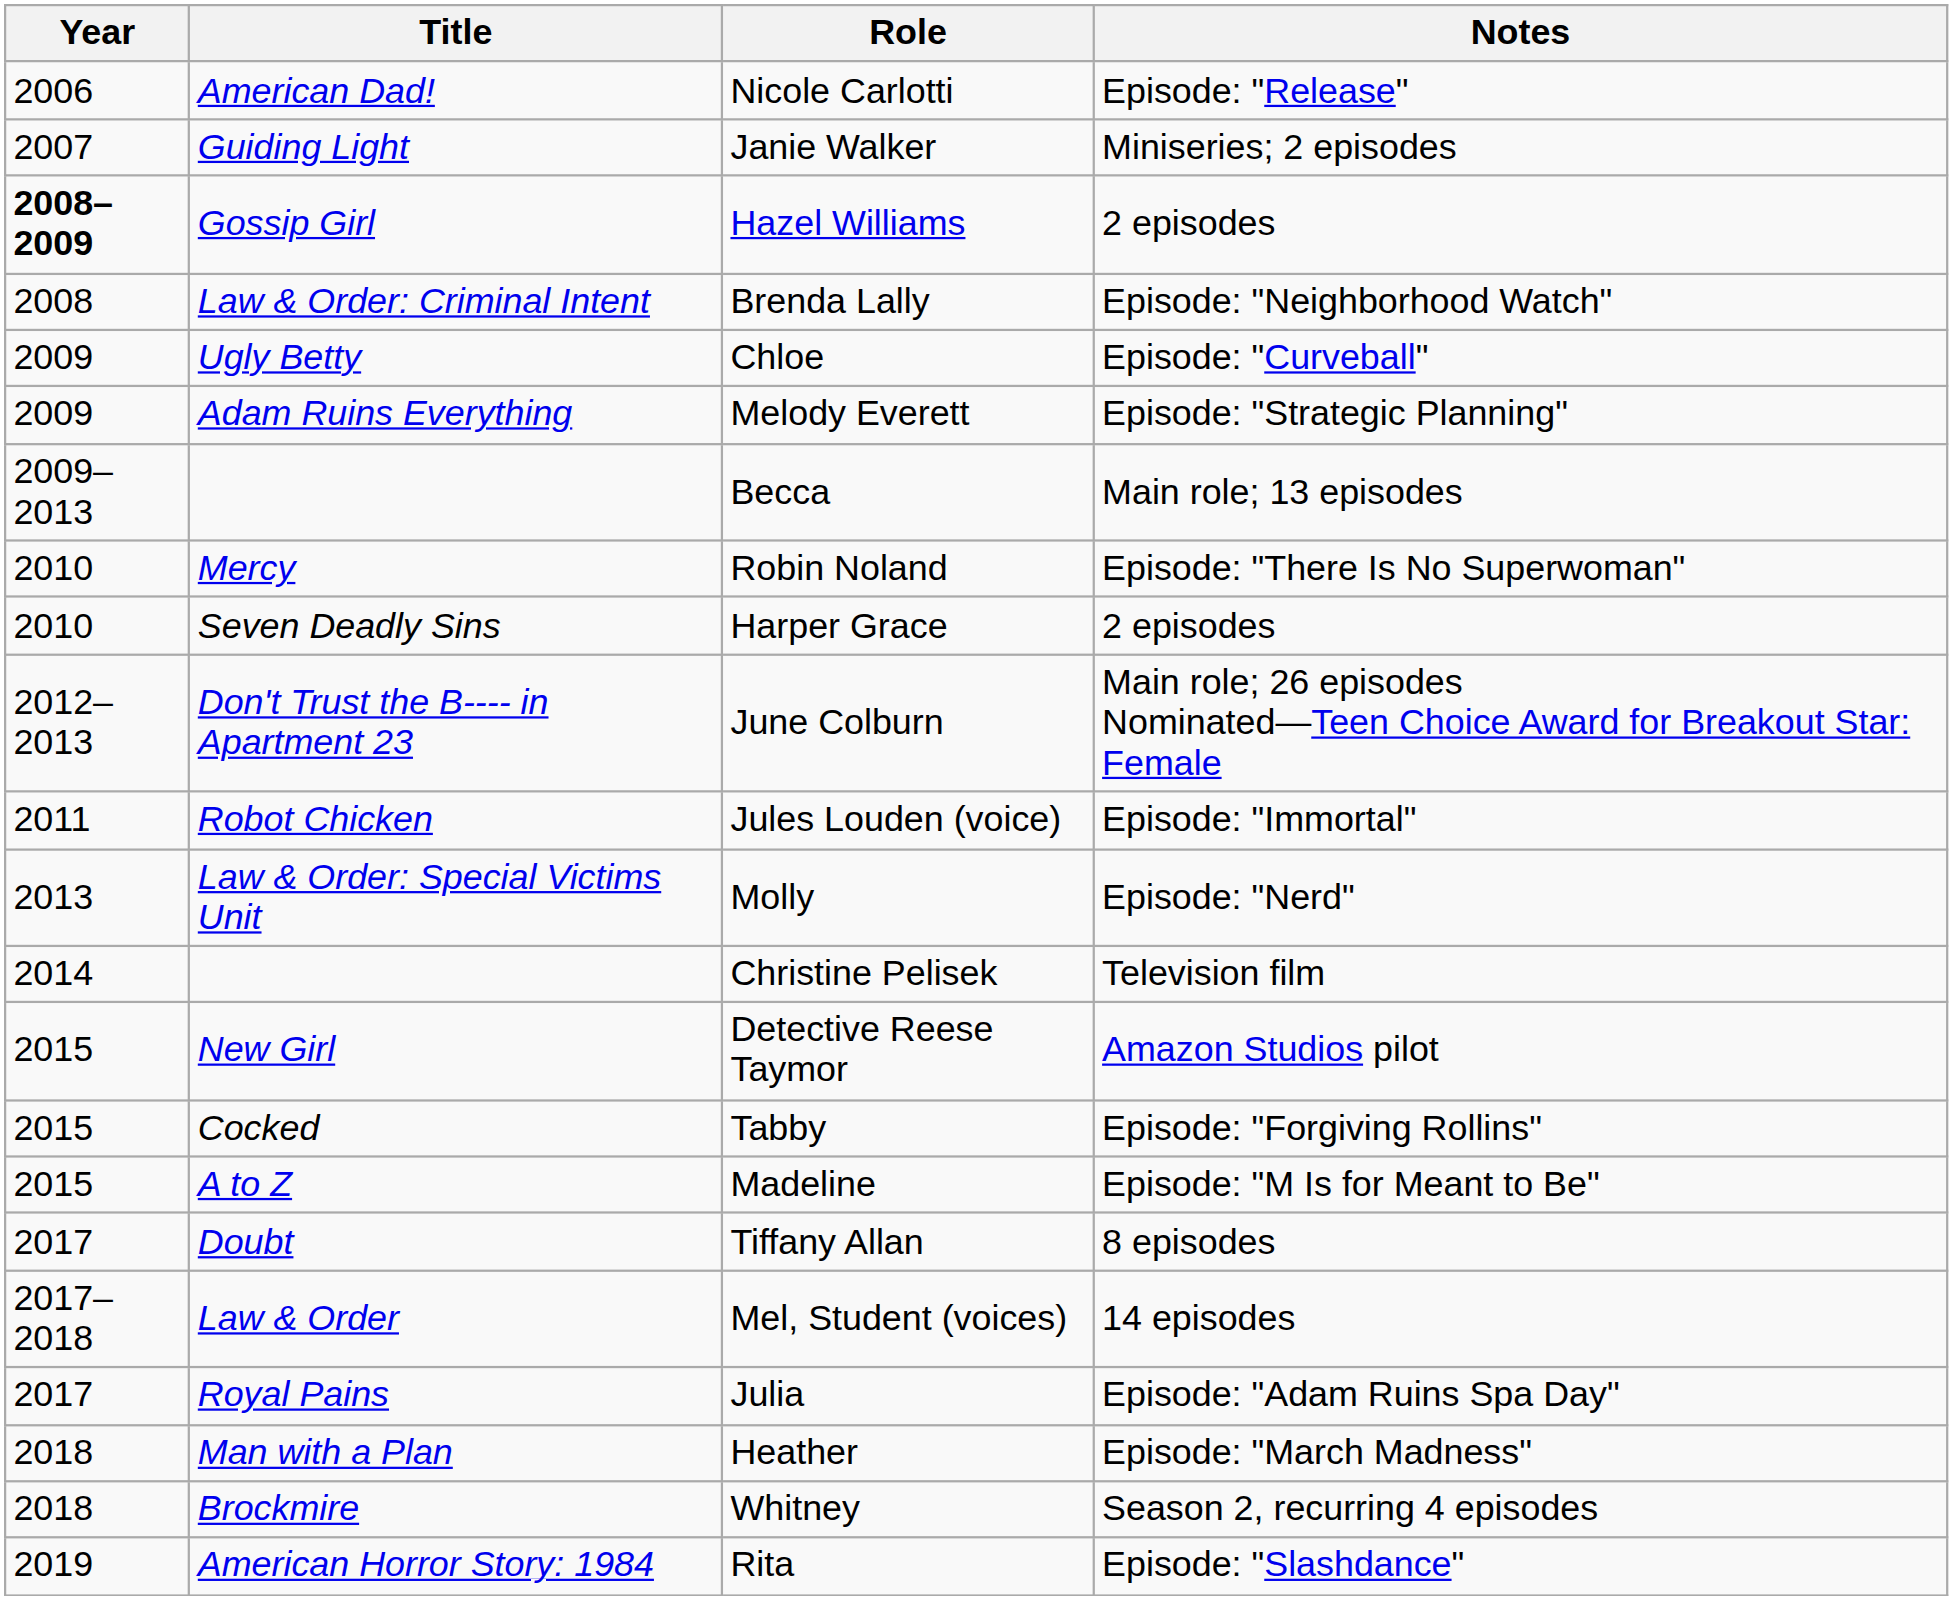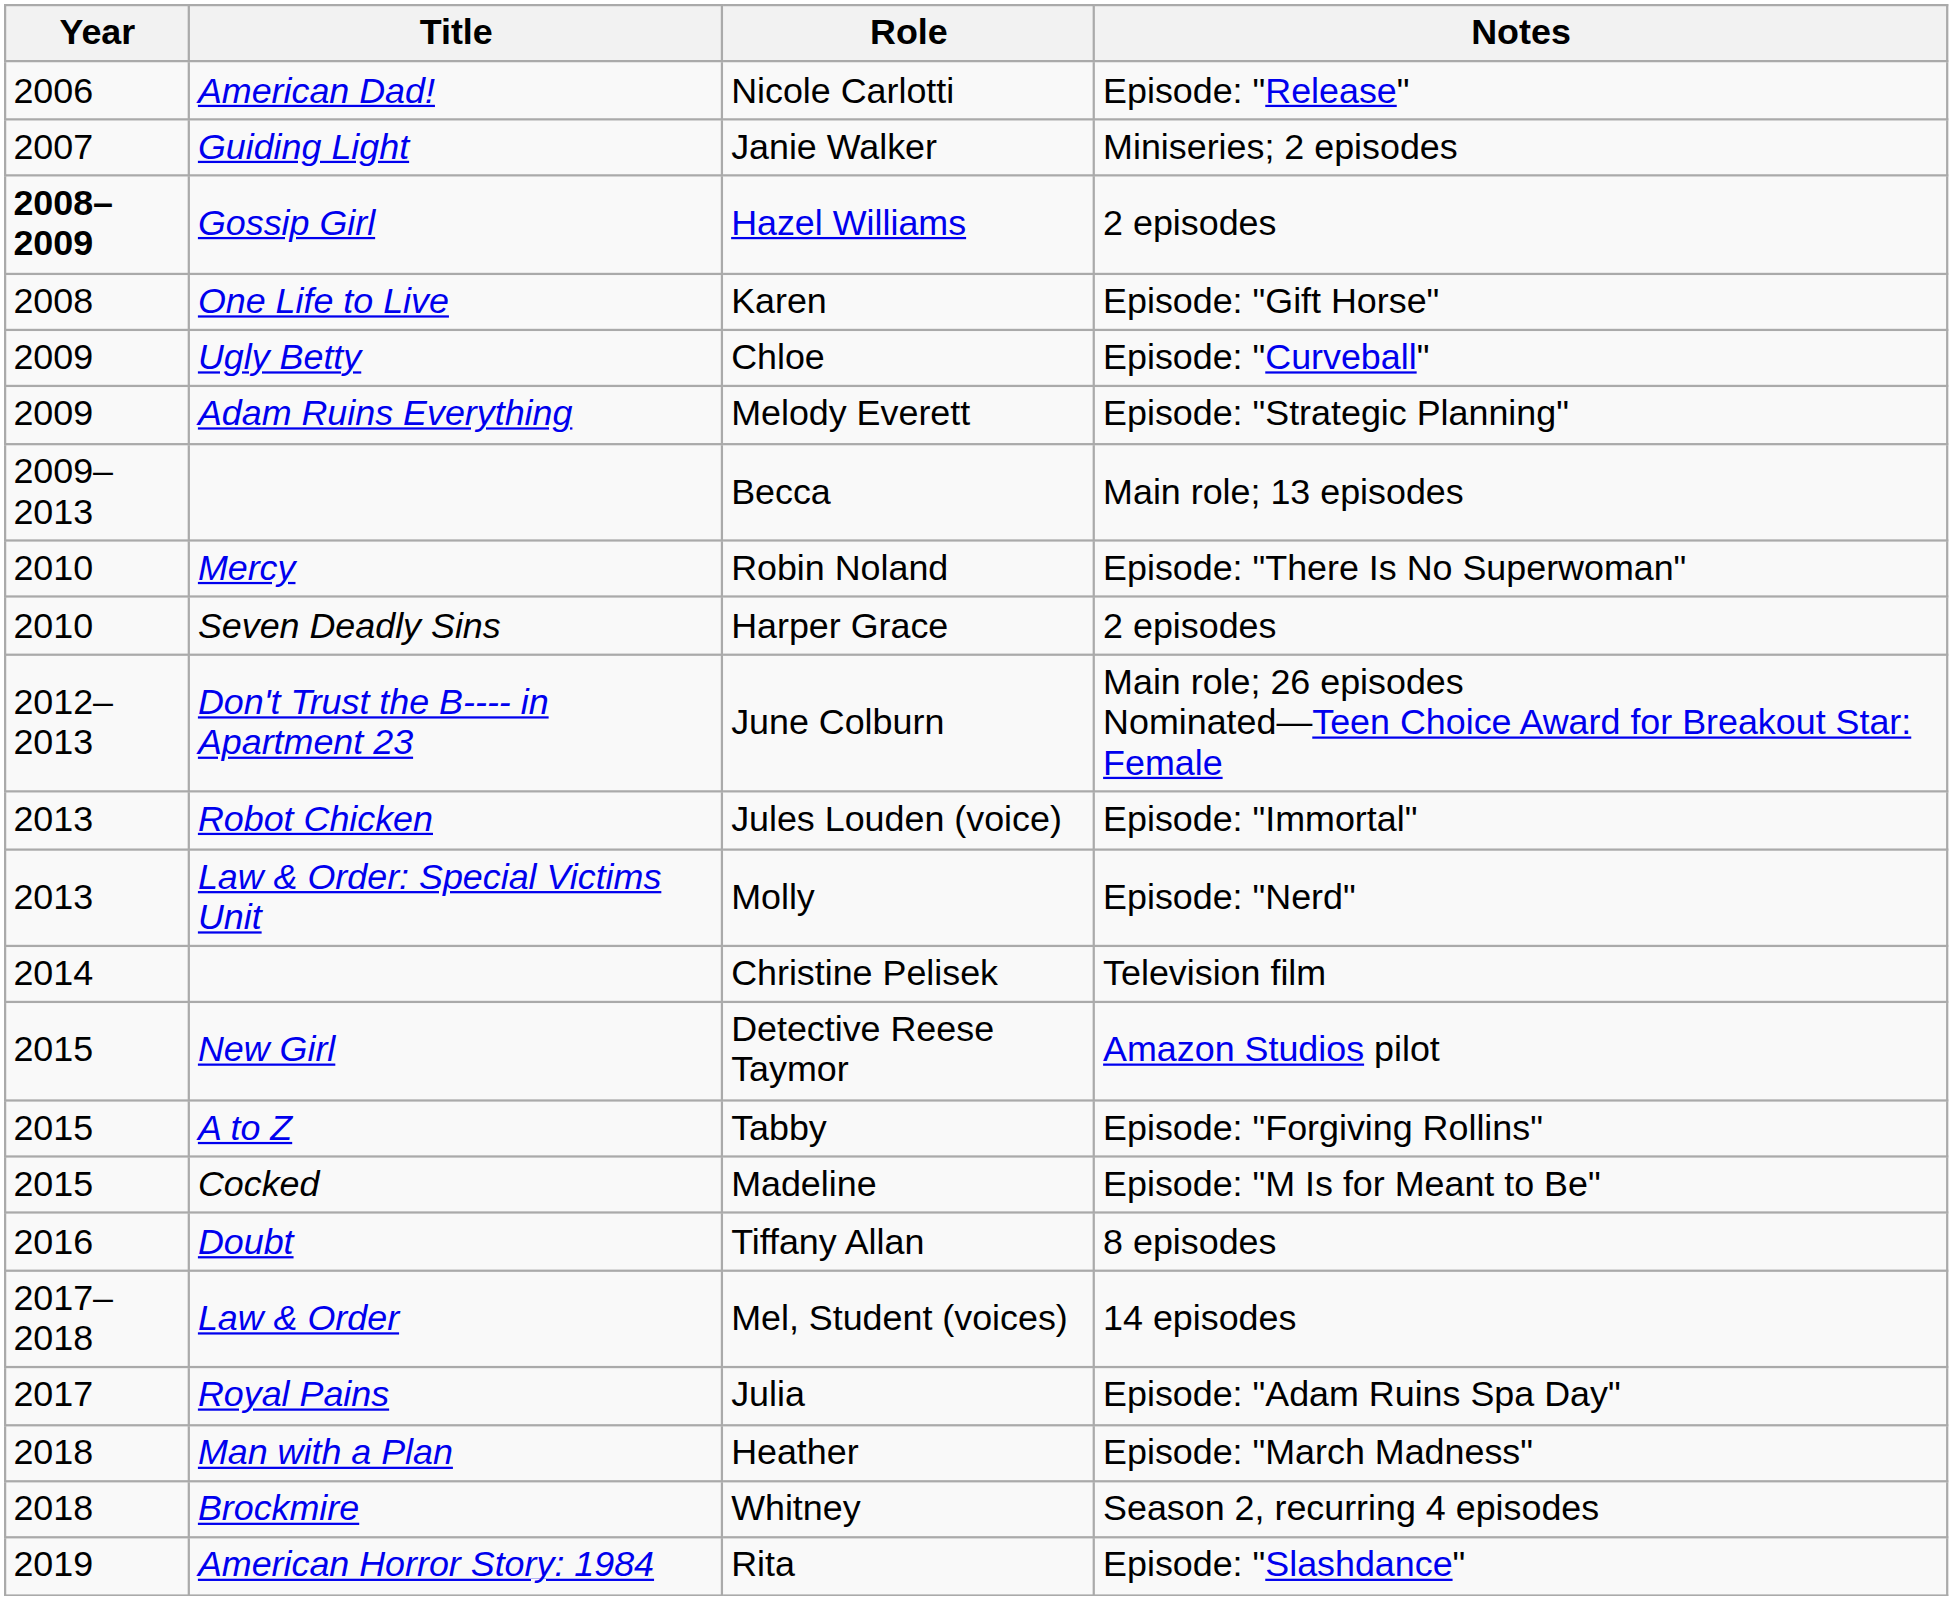+ row: 2008 | One Life to Live | Karen | Episode: "Gift Horse"
- row: 2008 | Law & Order: Criminal Intent | Brenda Lally | Episode: "Neighborhood Watch"
Jules Louden (voice) | Year: 2011 -> 2013
Tabby | Title: Cocked -> A to Z
Madeline | Title: A to Z -> Cocked
Tiffany Allan | Year: 2017 -> 2016
